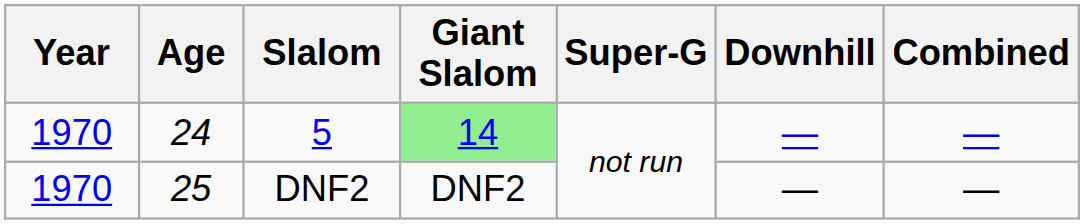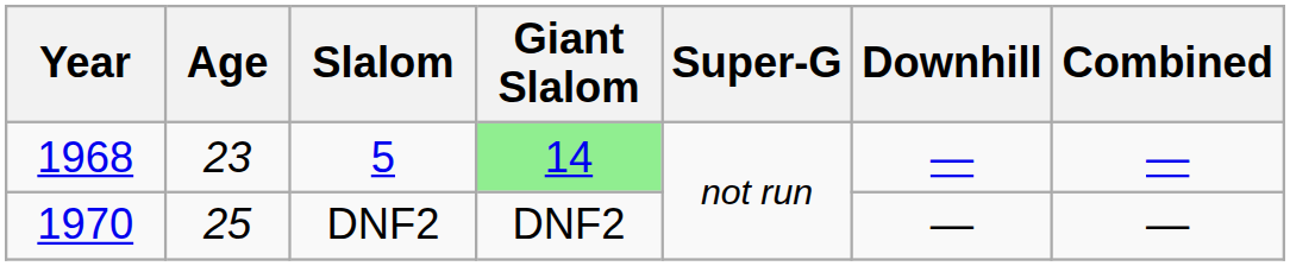5 | Year: 1970 -> 1968
5 | Age: 24 -> 23
